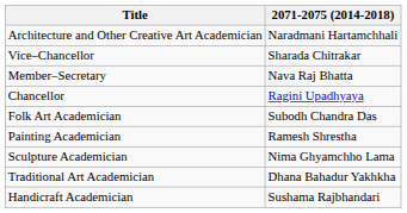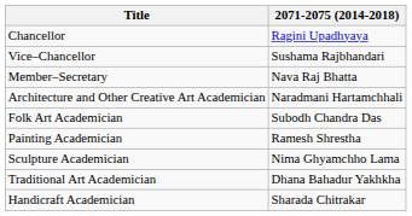rows swapped: Chancellor <-> Architecture and Other Creative Art Academician
Vice–Chancellor | 2071-2075 (2014-2018): Sharada Chitrakar -> Sushama Rajbhandari
Handicraft Academician | 2071-2075 (2014-2018): Sushama Rajbhandari -> Sharada Chitrakar
